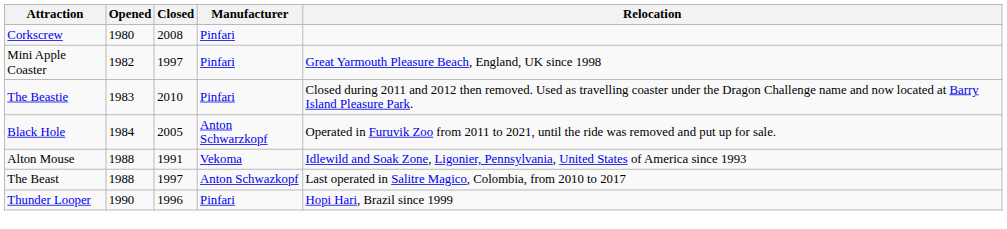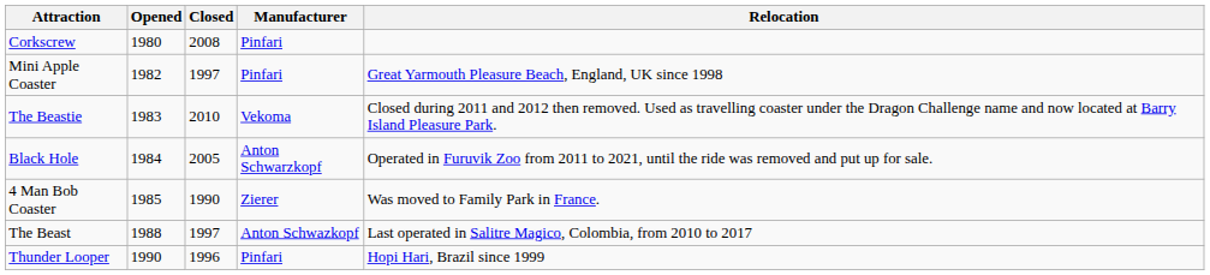The Beastie | Manufacturer: Pinfari -> Vekoma
+ row: 4 Man Bob Coaster | 1985 | 1990 | Zierer | Was moved to Family Park in France.
- row: Alton Mouse | 1988 | 1991 | Vekoma | Idlewild and Soak Zone, Ligonier, Pennsylvania, United States of America since 1993
